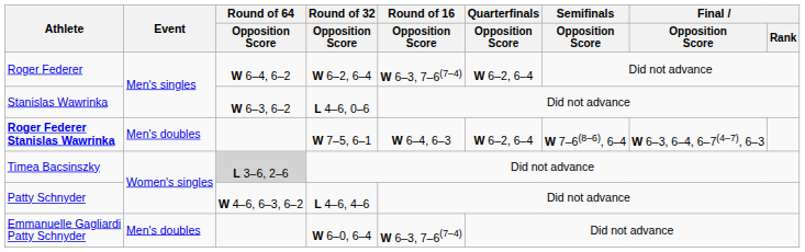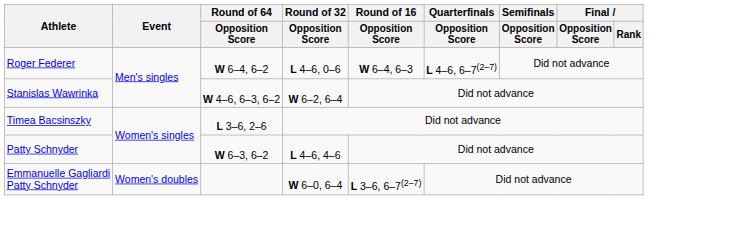Roger Federer | Round of 32 / Opposition Score: W 6–2, 6–4 -> L 4–6, 0–6
Roger Federer | Round of 16 / Opposition Score: W 6–3, 7–6(7–4) -> W 6–4, 6–3
Roger Federer | Quarterfinals / Opposition Score: W 6–2, 6–4 -> L 4–6, 6–7(2–7)
Stanislas Wawrinka | Round of 64 / Opposition Score: W 6–3, 6–2 -> W 4–6, 6–3, 6–2
Stanislas Wawrinka | Round of 32 / Opposition Score: L 4–6, 0–6 -> W 6–2, 6–4
- row: Roger Federer Stanislas Wawrinka | Men's doubles | W 7–5, 6–1 | W 6–4, 6–3 | W 6–2, 6–4 | W 7–6(8–6), 6–4 | W 6–3, 6–4, 6–7(4–7), 6–3
Timea Bacsinszky | Round of 64 / Opposition Score: lightgrey background -> no background
Patty Schnyder | Round of 64 / Opposition Score: W 4–6, 6–3, 6–2 -> W 6–3, 6–2
Emmanuelle Gagliardi Patty Schnyder | Event: Men's doubles -> Women's doubles
Emmanuelle Gagliardi Patty Schnyder | Round of 16 / Opposition Score: W 6–3, 7–6(7–4) -> L 3–6, 6–7(2–7)
